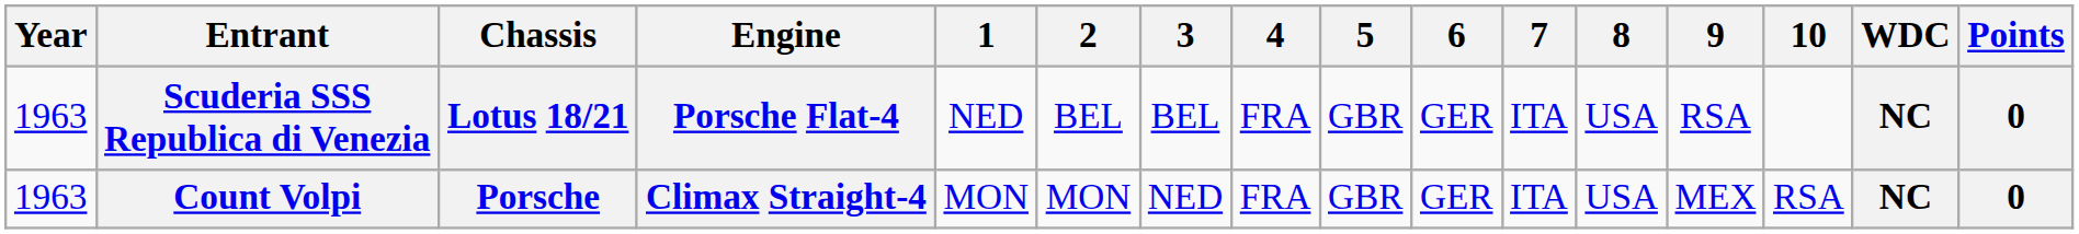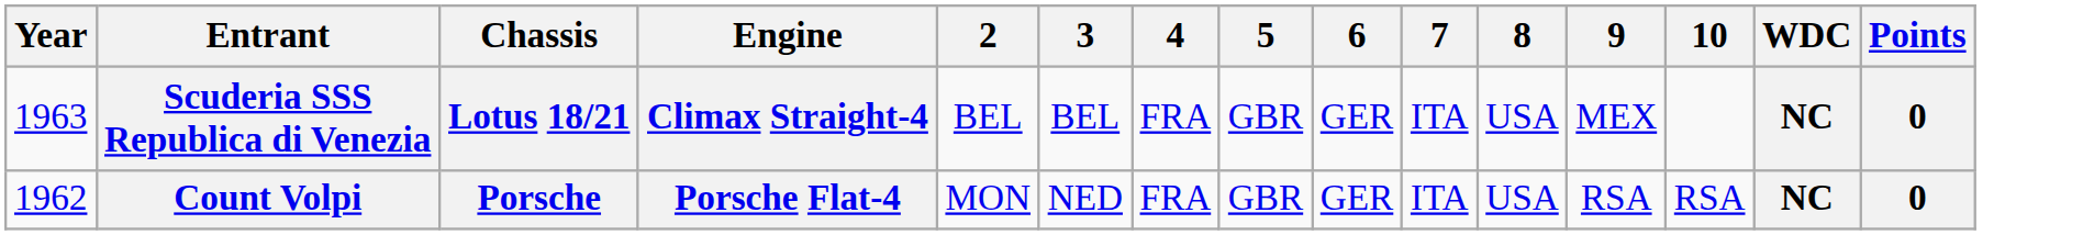- column: 1 | NED | MON
Scuderia SSS Republica di Venezia | Engine: Porsche Flat-4 -> Climax Straight-4
Scuderia SSS Republica di Venezia | 9: RSA -> MEX
Count Volpi | Year: 1963 -> 1962
Count Volpi | Engine: Climax Straight-4 -> Porsche Flat-4
Count Volpi | 9: MEX -> RSA
